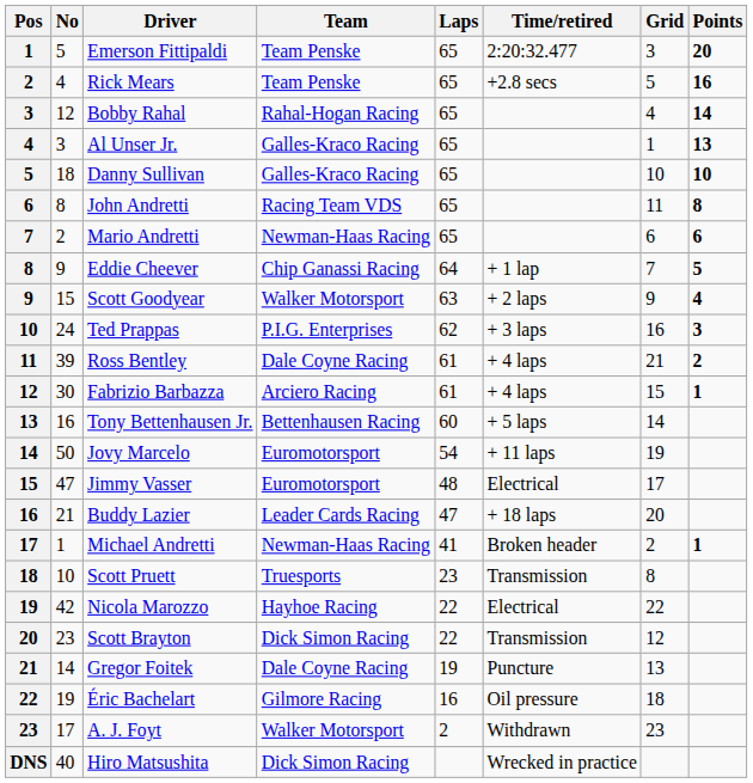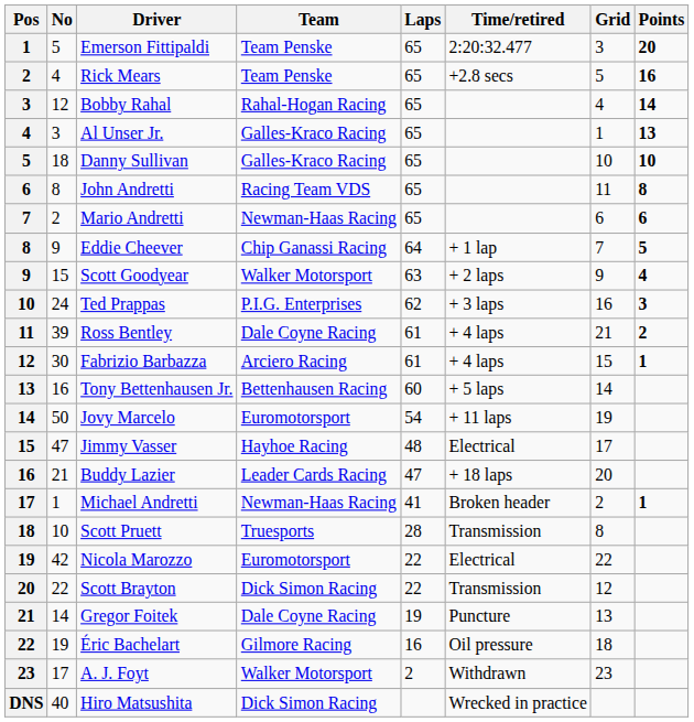Jimmy Vasser | Team: Euromotorsport -> Hayhoe Racing
Scott Pruett | Laps: 23 -> 28
Nicola Marozzo | Team: Hayhoe Racing -> Euromotorsport
Scott Brayton | No: 23 -> 22
